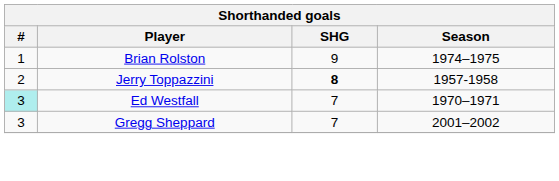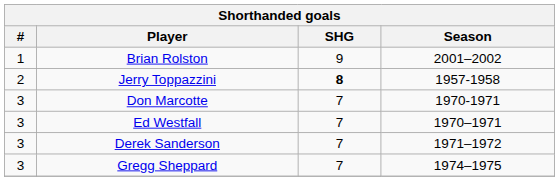Brian Rolston | Season: 1974–1975 -> 2001–2002
+ row: 3 | Don Marcotte | 7 | 1970-1971
Ed Westfall | #: paleturquoise background -> no background
+ row: 3 | Derek Sanderson | 7 | 1971–1972
Gregg Sheppard | Season: 2001–2002 -> 1974–1975
